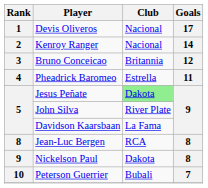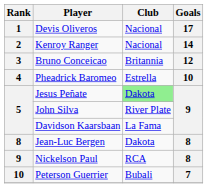Pheadrick Baromeo | Goals: 11 -> 10
Jean-Luc Bergen | Club: RCA -> Dakota
Nickelson Paul | Club: Dakota -> RCA
